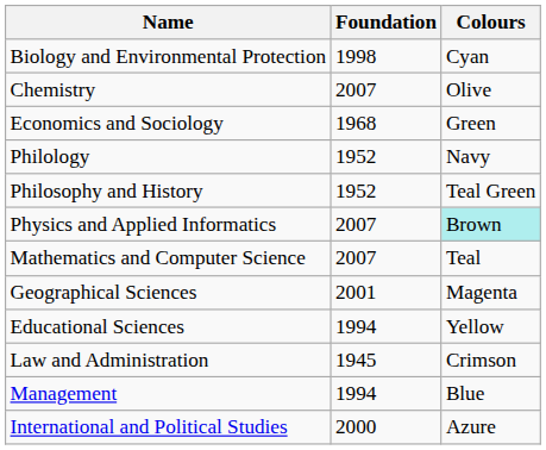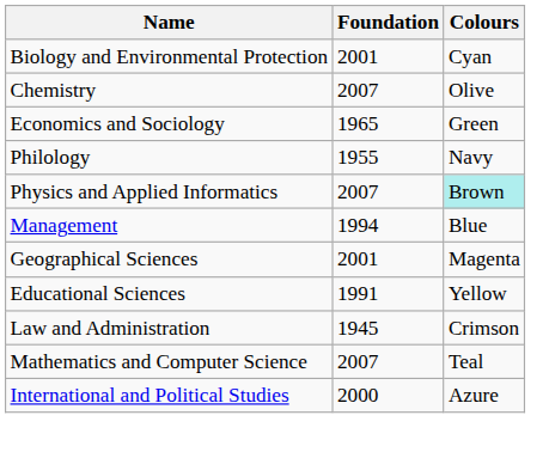Biology and Environmental Protection | Foundation: 1998 -> 2001
Economics and Sociology | Foundation: 1968 -> 1965
Philology | Foundation: 1952 -> 1955
- row: Philosophy and History | 1952 | Teal Green
rows swapped: Mathematics and Computer Science <-> Management
Educational Sciences | Foundation: 1994 -> 1991
